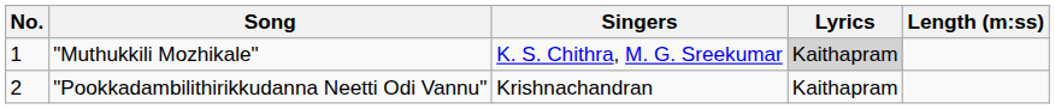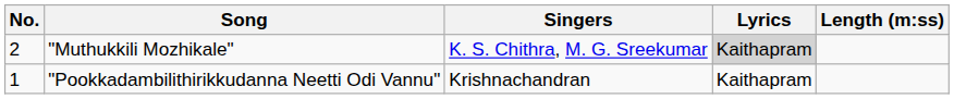"Muthukkili Mozhikale" | No.: 1 -> 2
"Pookkadambilithirikkudanna Neetti Odi Vannu" | No.: 2 -> 1
